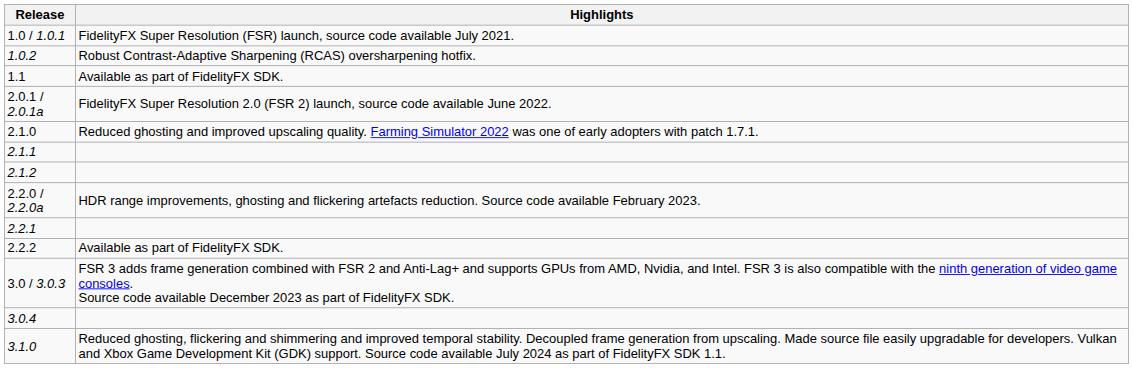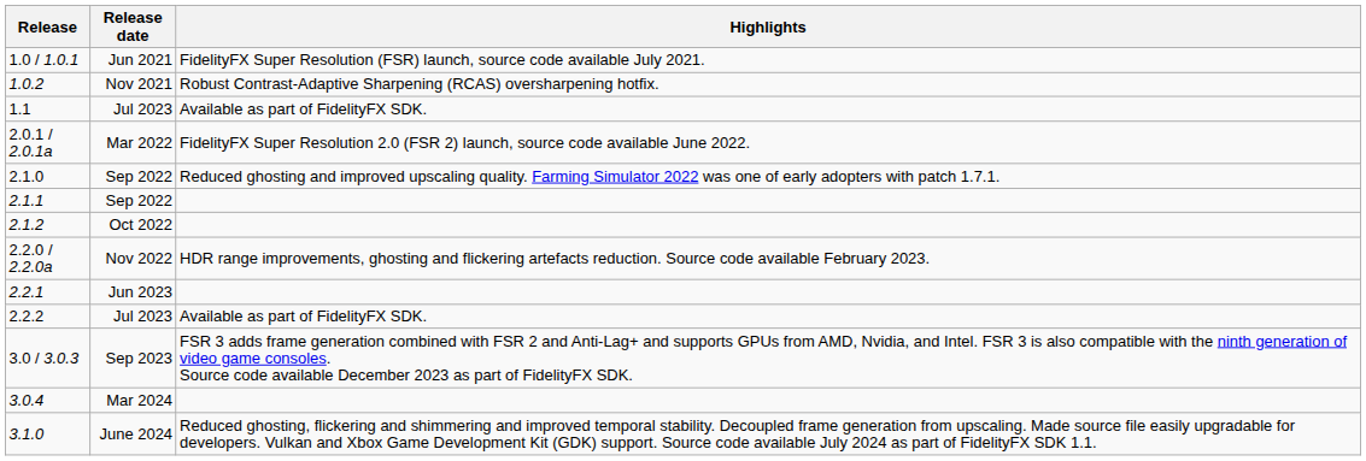+ column: Release date | Jun 2021 | Nov 2021 | Jul 2023 | Mar 2022 | Sep 2022 | Sep 2022 | Oct 2022 | Nov 2022 | Jun 2023 | Jul 2023 | Sep 2023 | Mar 2024 | June 2024
